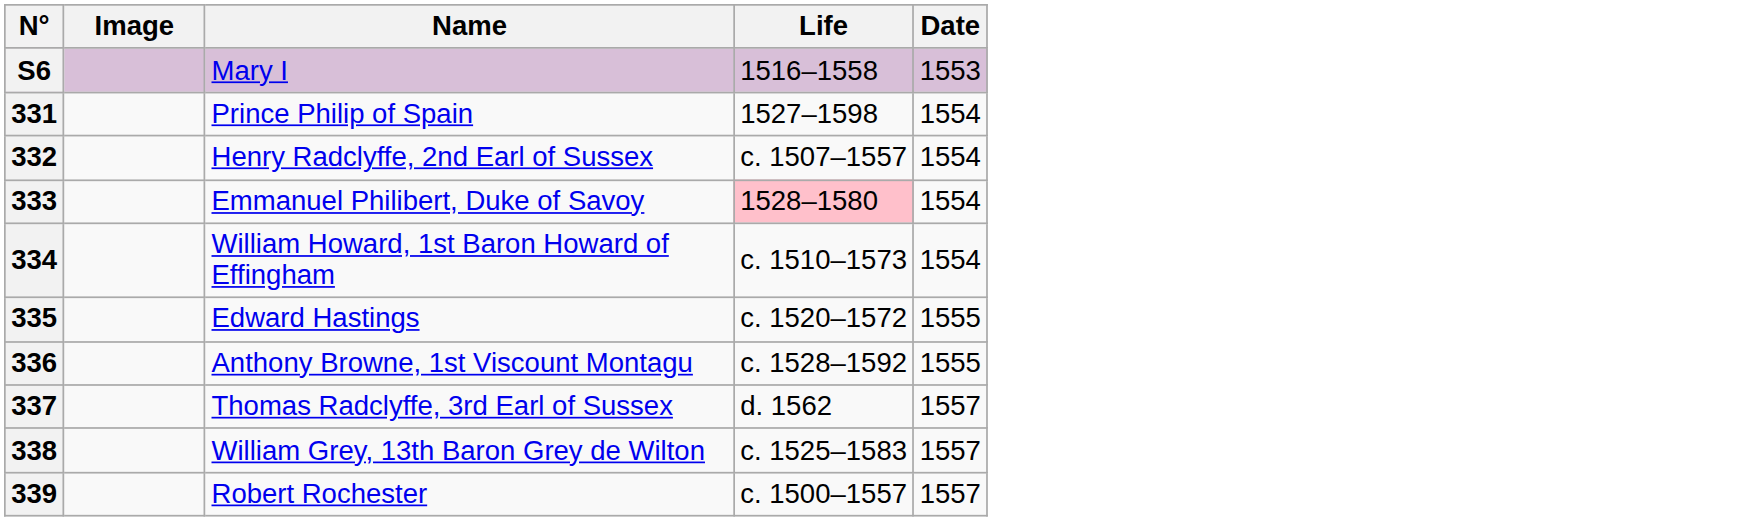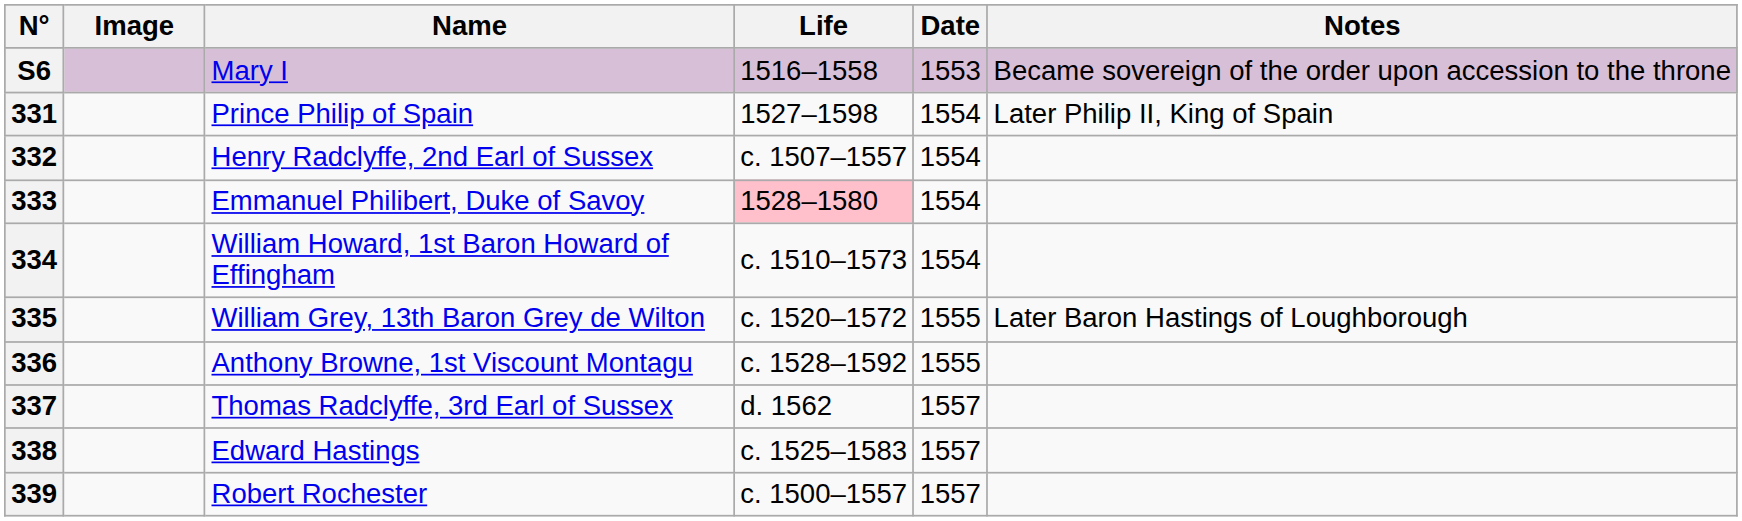+ column: Notes | Became sovereign of the order upon accession to the throne | Later Philip II, King of Spain | Later Baron Hastings of Loughborough
335 | Name: Edward Hastings -> William Grey, 13th Baron Grey de Wilton
338 | Name: William Grey, 13th Baron Grey de Wilton -> Edward Hastings
